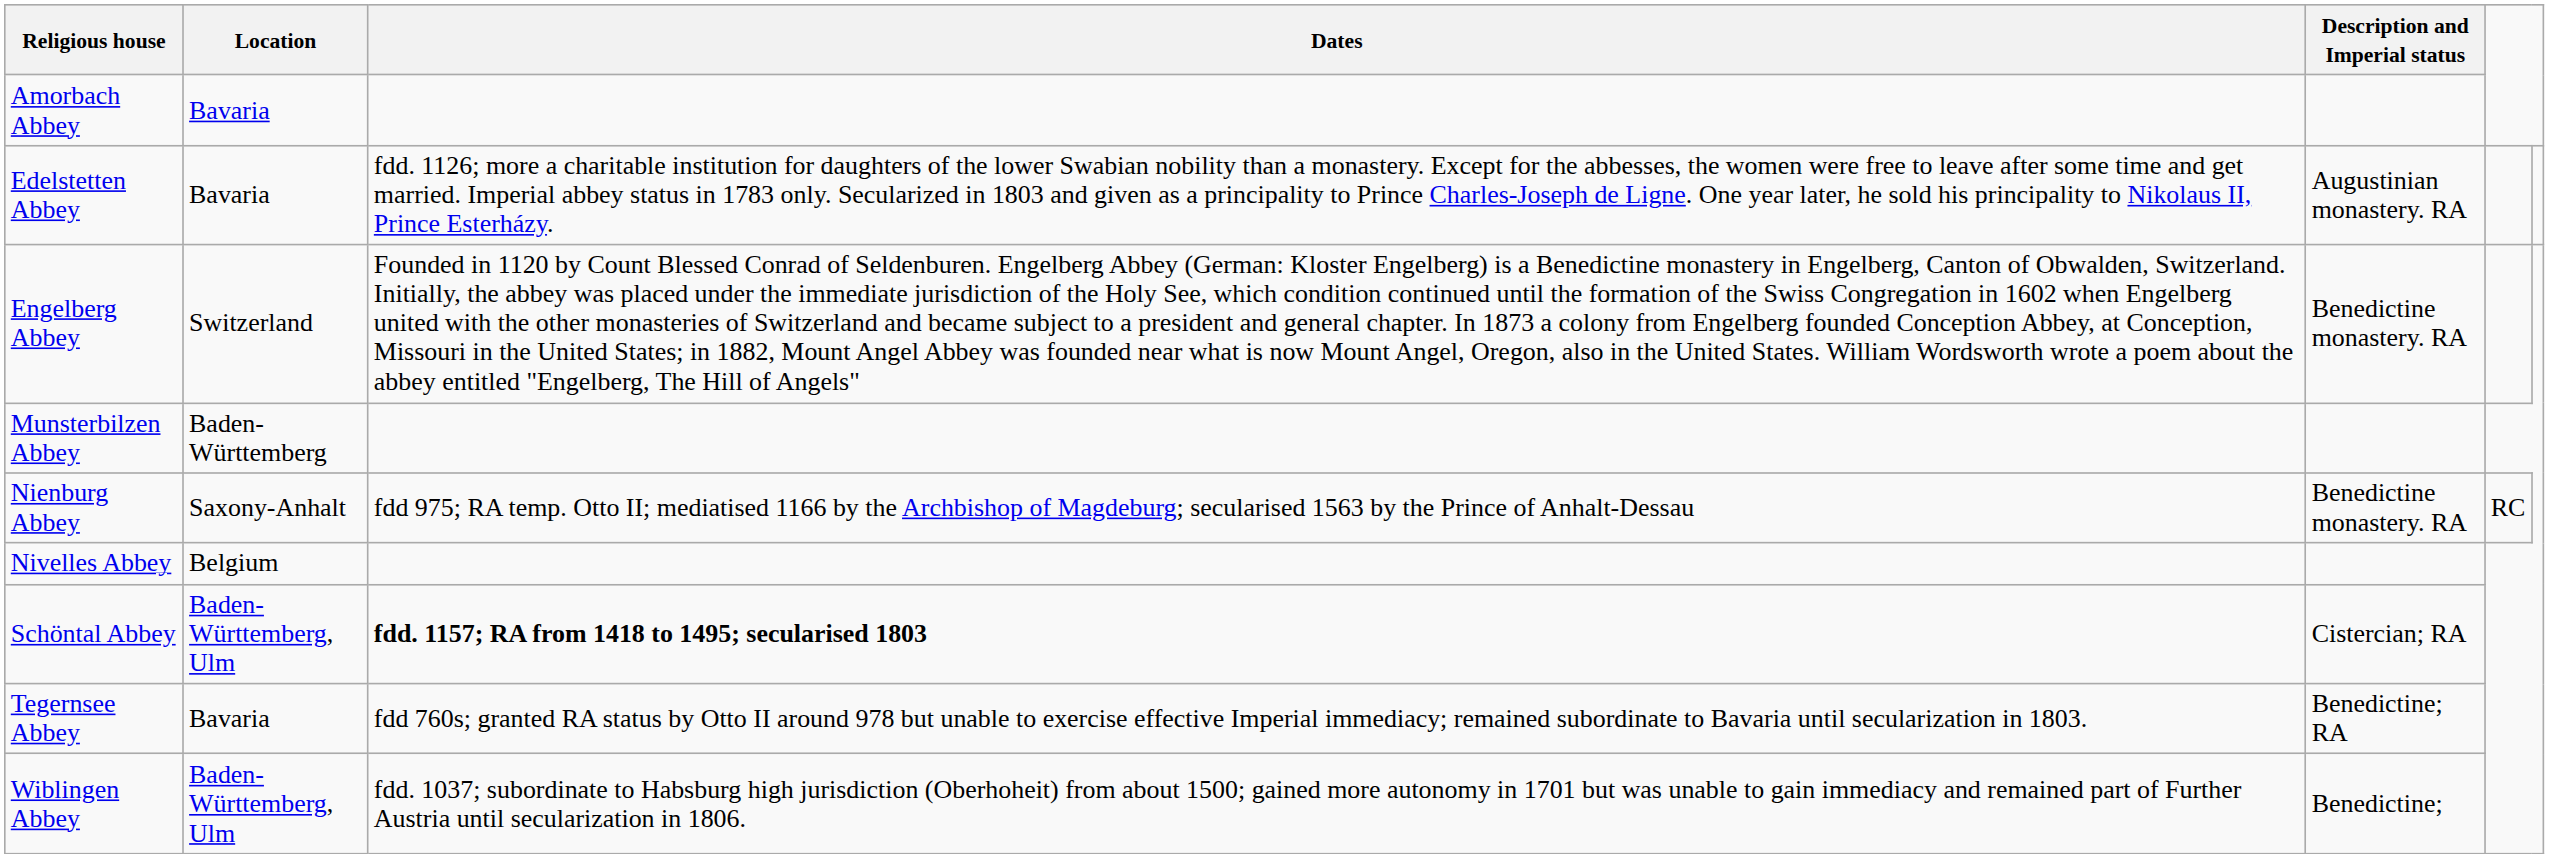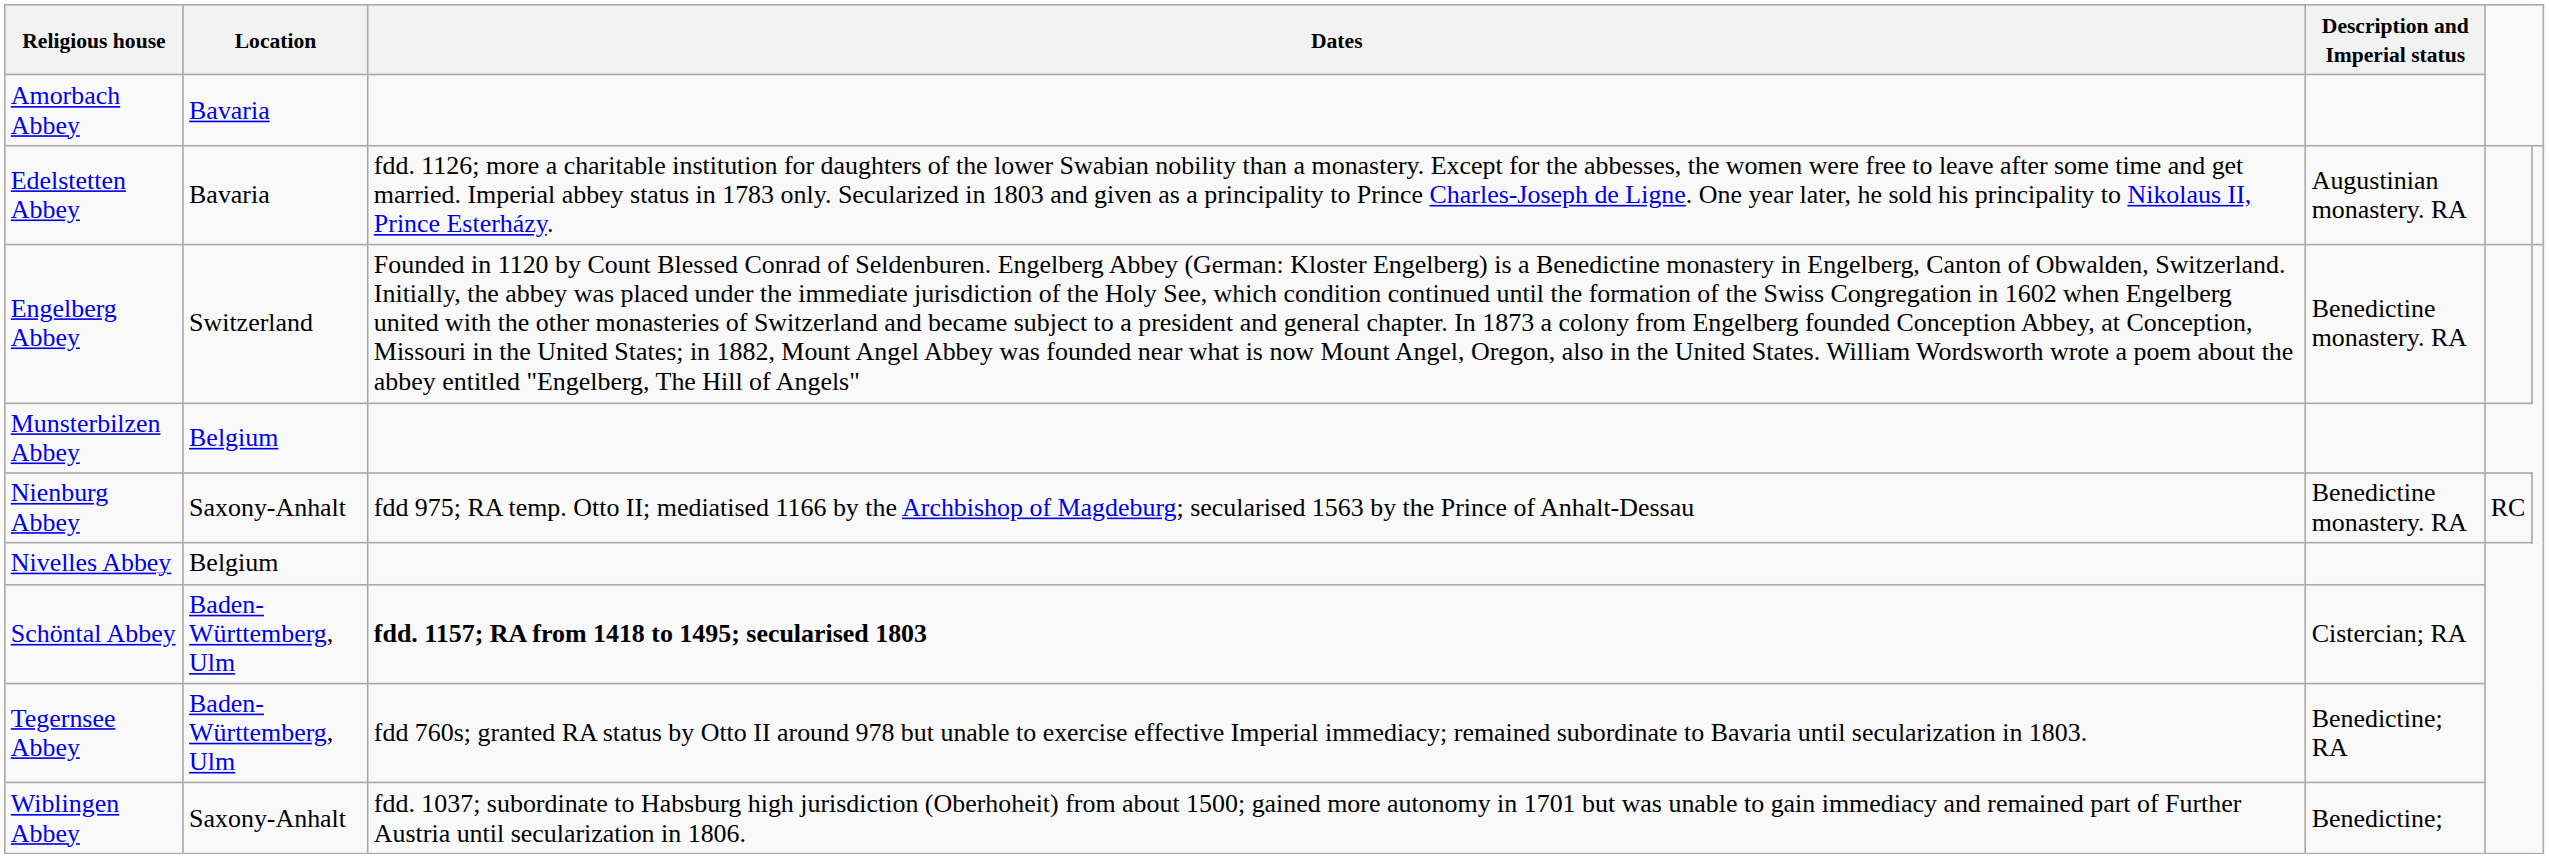Munsterbilzen Abbey | Location: Baden-Württemberg -> Belgium
Tegernsee Abbey | Location: Bavaria -> Baden-Württemberg, Ulm
Wiblingen Abbey | Location: Baden-Württemberg, Ulm -> Saxony-Anhalt
